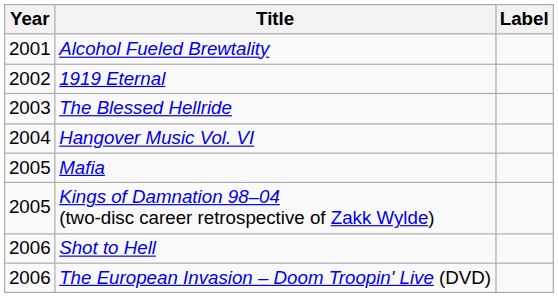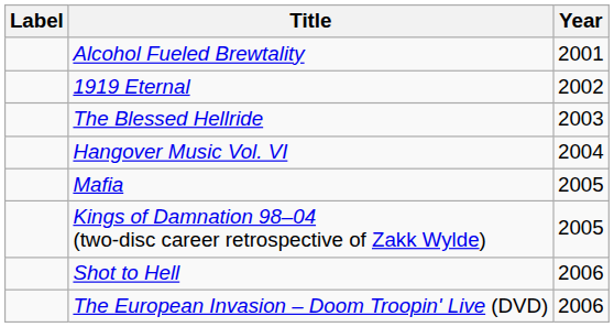columns swapped: Year <-> Label
